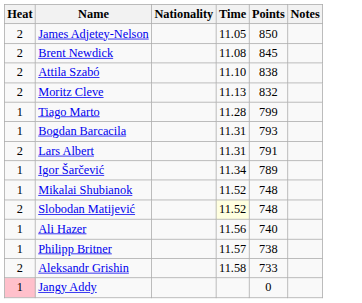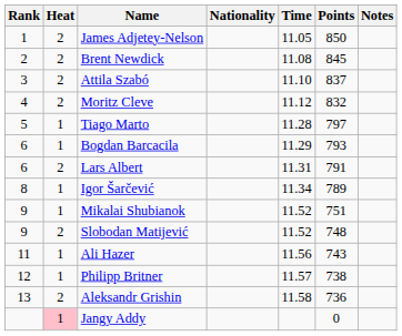+ column: Rank | 1 | 2 | 3 | 4 | 5 | 6 | 6 | 8 | 9 | 9 | 11 | 12 | 13
Attila Szabó | Points: 838 -> 837
Moritz Cleve | Time: 11.13 -> 11.12
Tiago Marto | Points: 799 -> 797
Bogdan Barcacila | Time: 11.31 -> 11.29
Mikalai Shubianok | Points: 748 -> 751
Slobodan Matijević | Time: lightyellow background -> no background
Ali Hazer | Points: 740 -> 743
Aleksandr Grishin | Points: 733 -> 736
